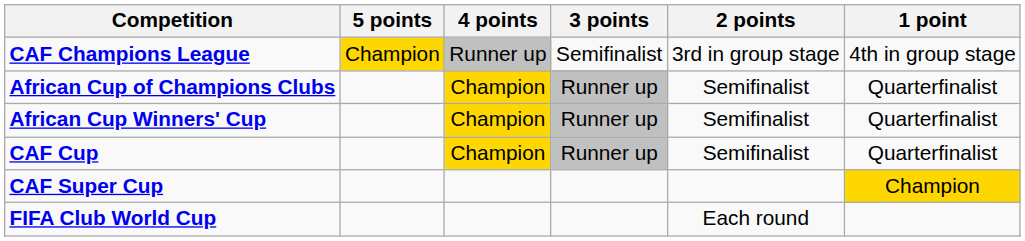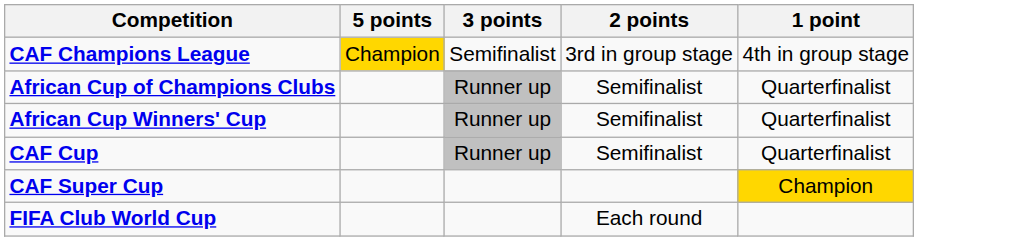- column: 4 points | Runner up | Champion | Champion | Champion
